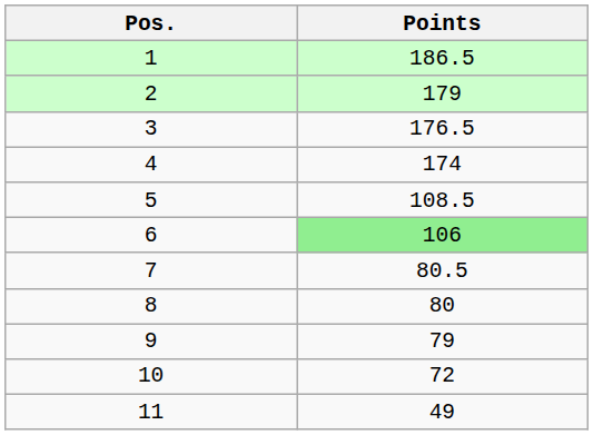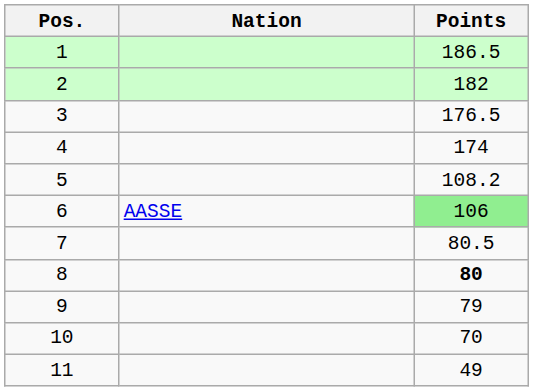+ column: Nation | AASSE
2 | Points: 179 -> 182
5 | Points: 108.5 -> 108.2
8 | Points: normal -> bold
10 | Points: 72 -> 70
